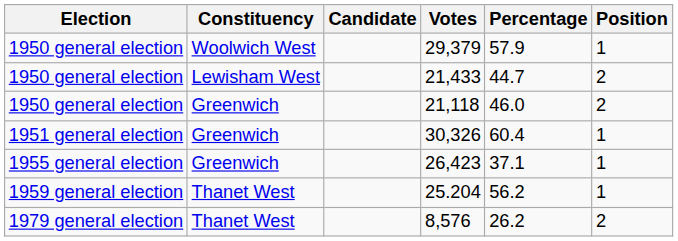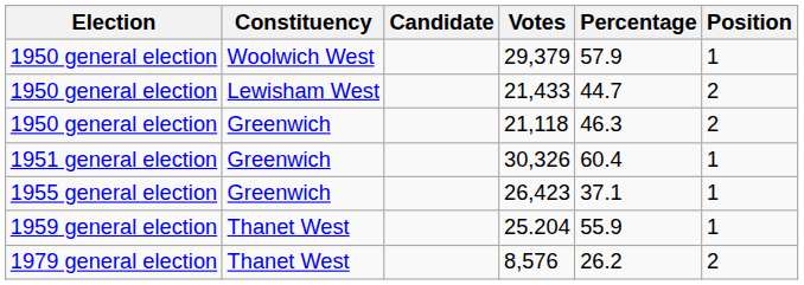21,118 | Percentage: 46.0 -> 46.3
25.204 | Percentage: 56.2 -> 55.9
